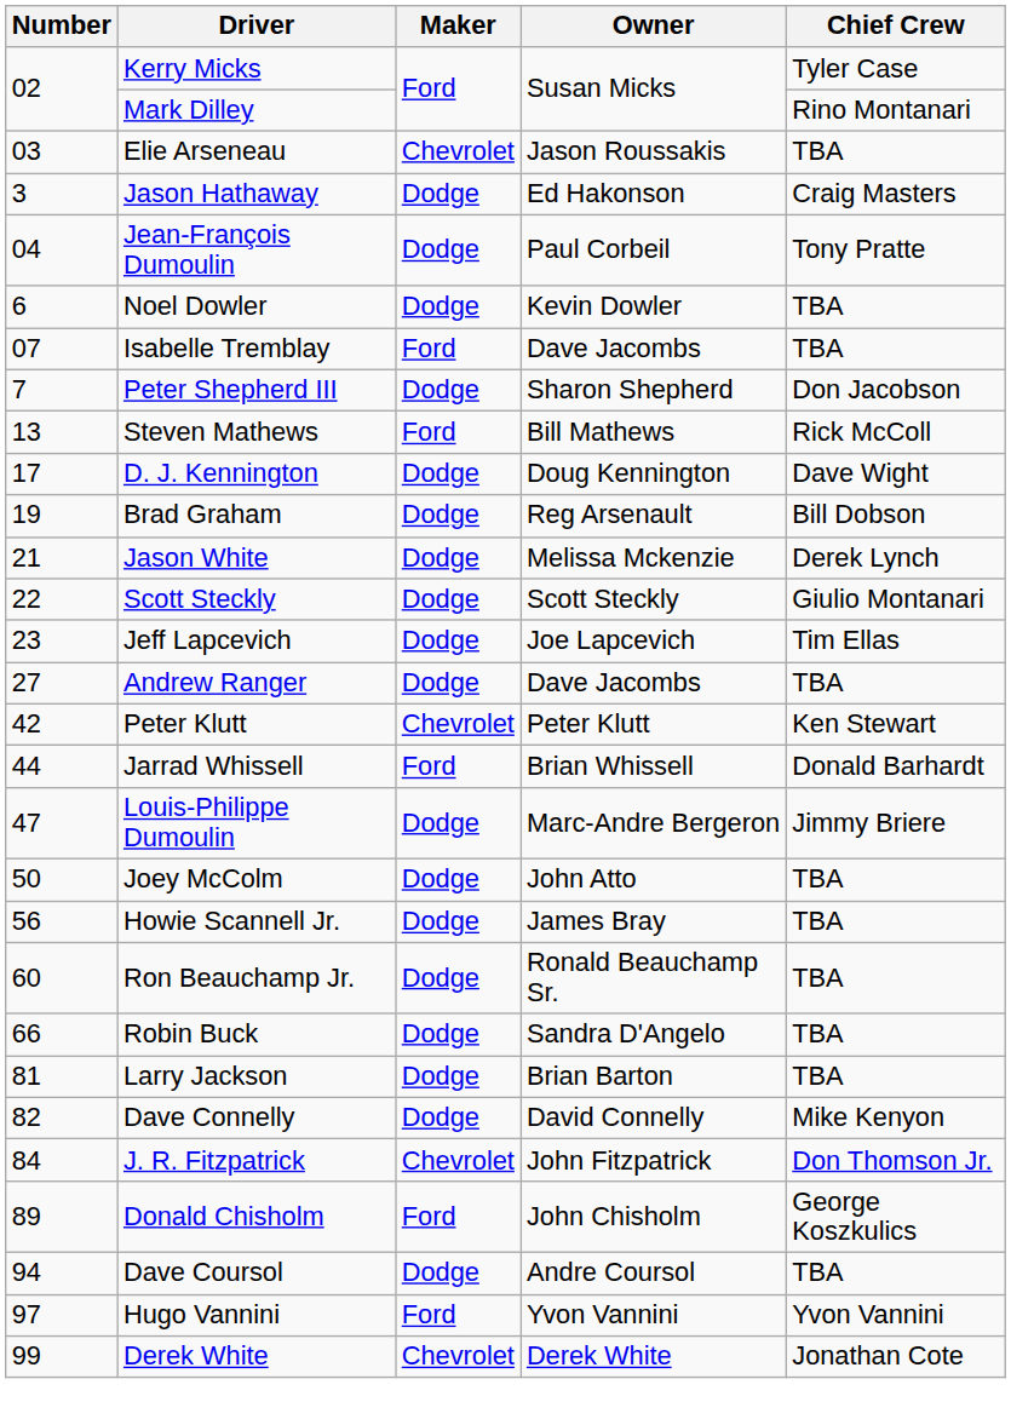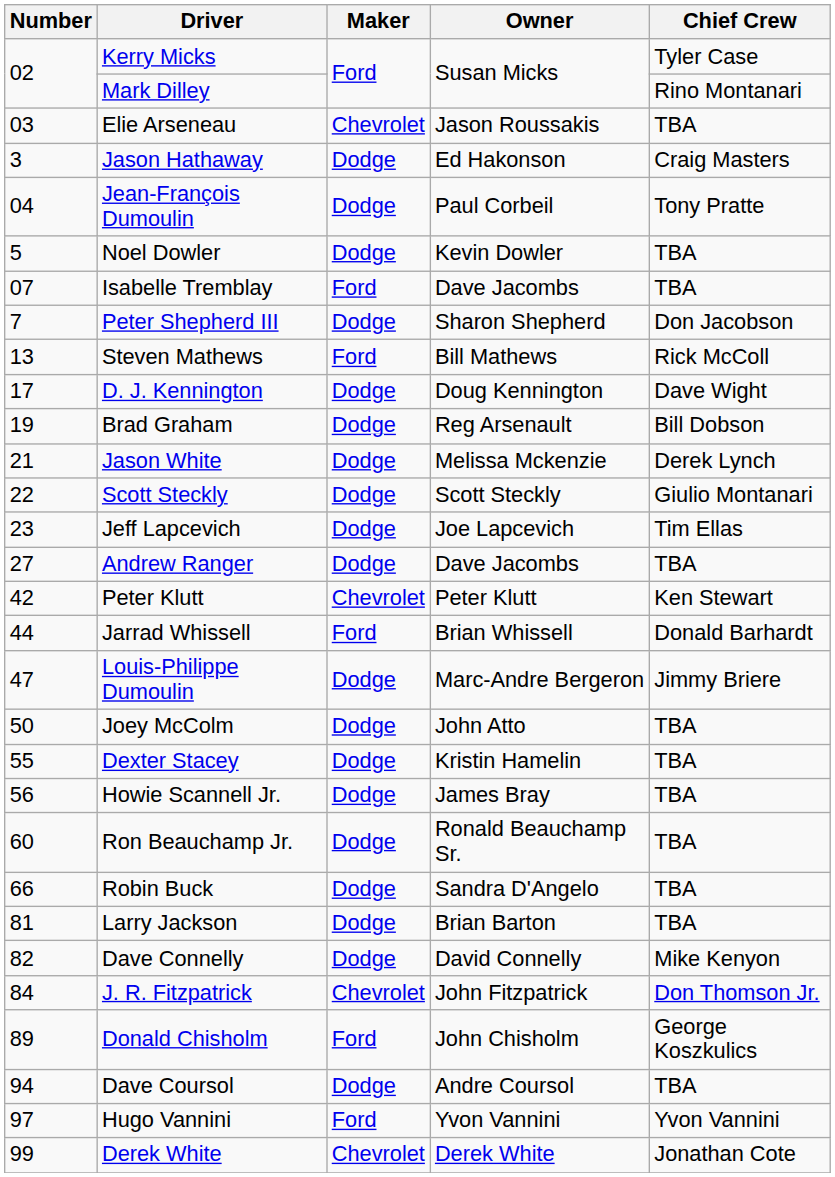Noel Dowler | Number: 6 -> 5
+ row: 55 | Dexter Stacey | Dodge | Kristin Hamelin | TBA
